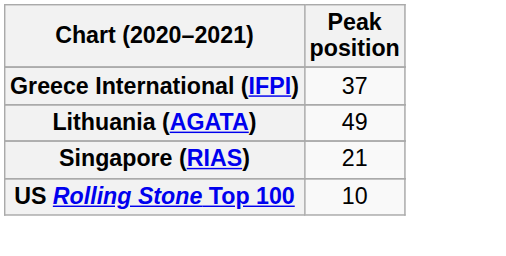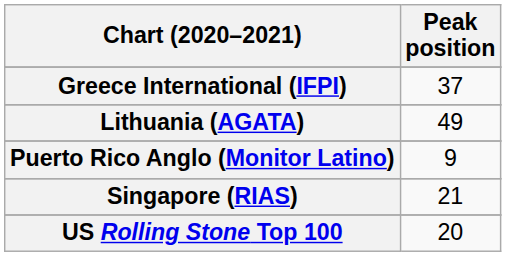+ row: Puerto Rico Anglo (Monitor Latino) | 9
US Rolling Stone Top 100 | Peak position: 10 -> 20
